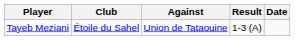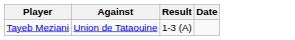- column: Club | Étoile du Sahel
